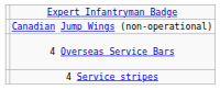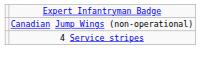- row: 4 Overseas Service Bars
